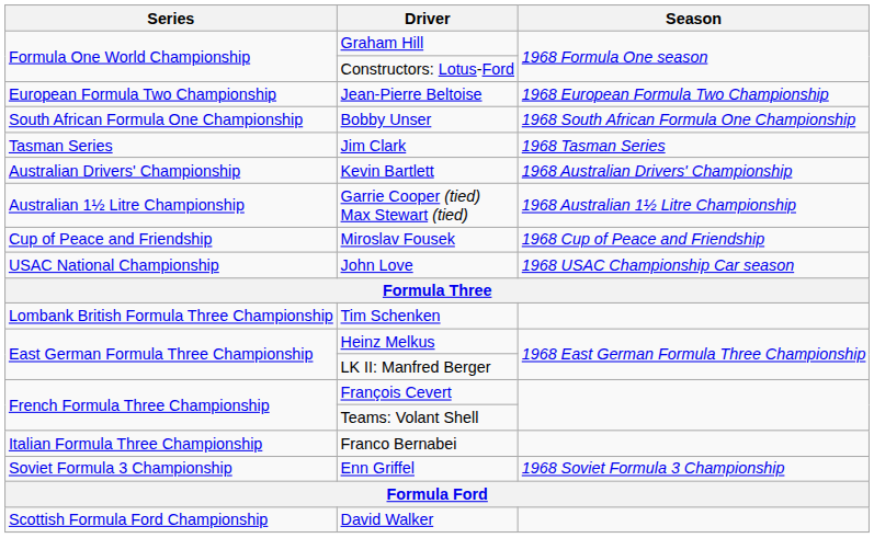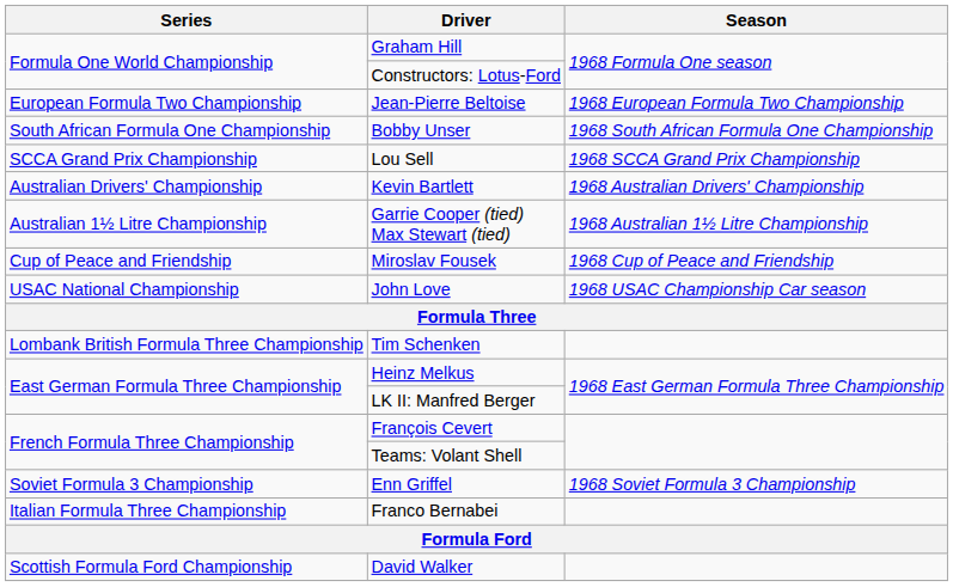+ row: SCCA Grand Prix Championship | Lou Sell | 1968 SCCA Grand Prix Championship
- row: Tasman Series | Jim Clark | 1968 Tasman Series
rows swapped: Franco Bernabei <-> Enn Griffel
